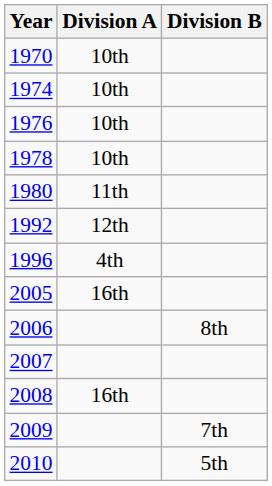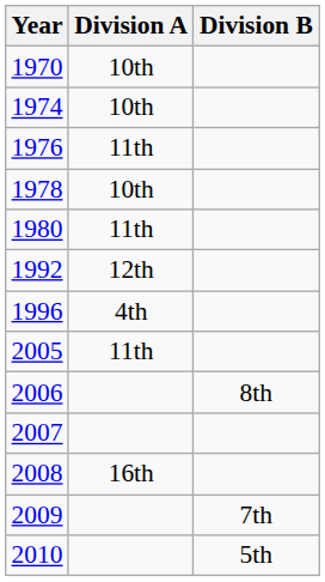1976 | Division A: 10th -> 11th
2005 | Division A: 16th -> 11th
